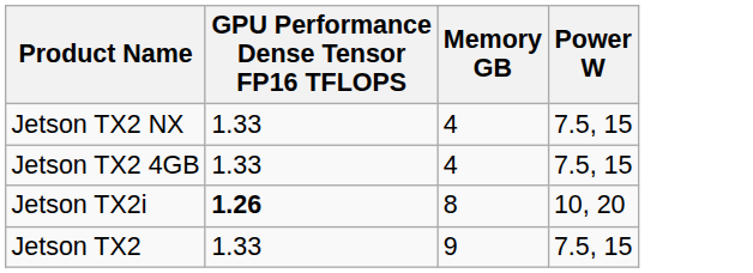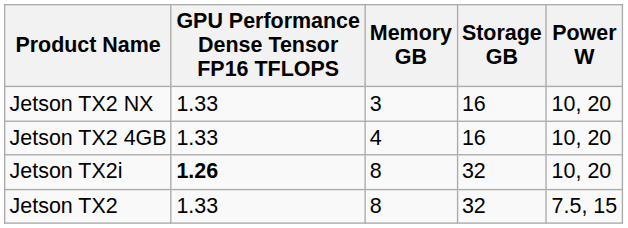+ column: Storage GB | 16 | 16 | 32 | 32
Jetson TX2 NX | Memory GB: 4 -> 3
Jetson TX2 NX | Power W: 7.5, 15 -> 10, 20
Jetson TX2 4GB | Power W: 7.5, 15 -> 10, 20
Jetson TX2 | Memory GB: 9 -> 8
